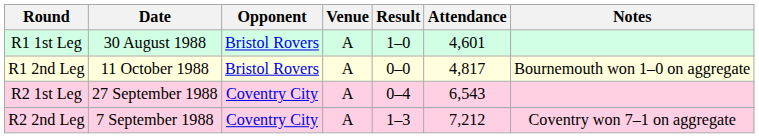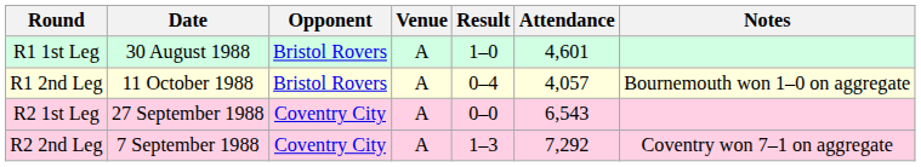R1 2nd Leg | Result: 0–0 -> 0–4
R1 2nd Leg | Attendance: 4,817 -> 4,057
R2 1st Leg | Result: 0–4 -> 0–0
R2 2nd Leg | Attendance: 7,212 -> 7,292
